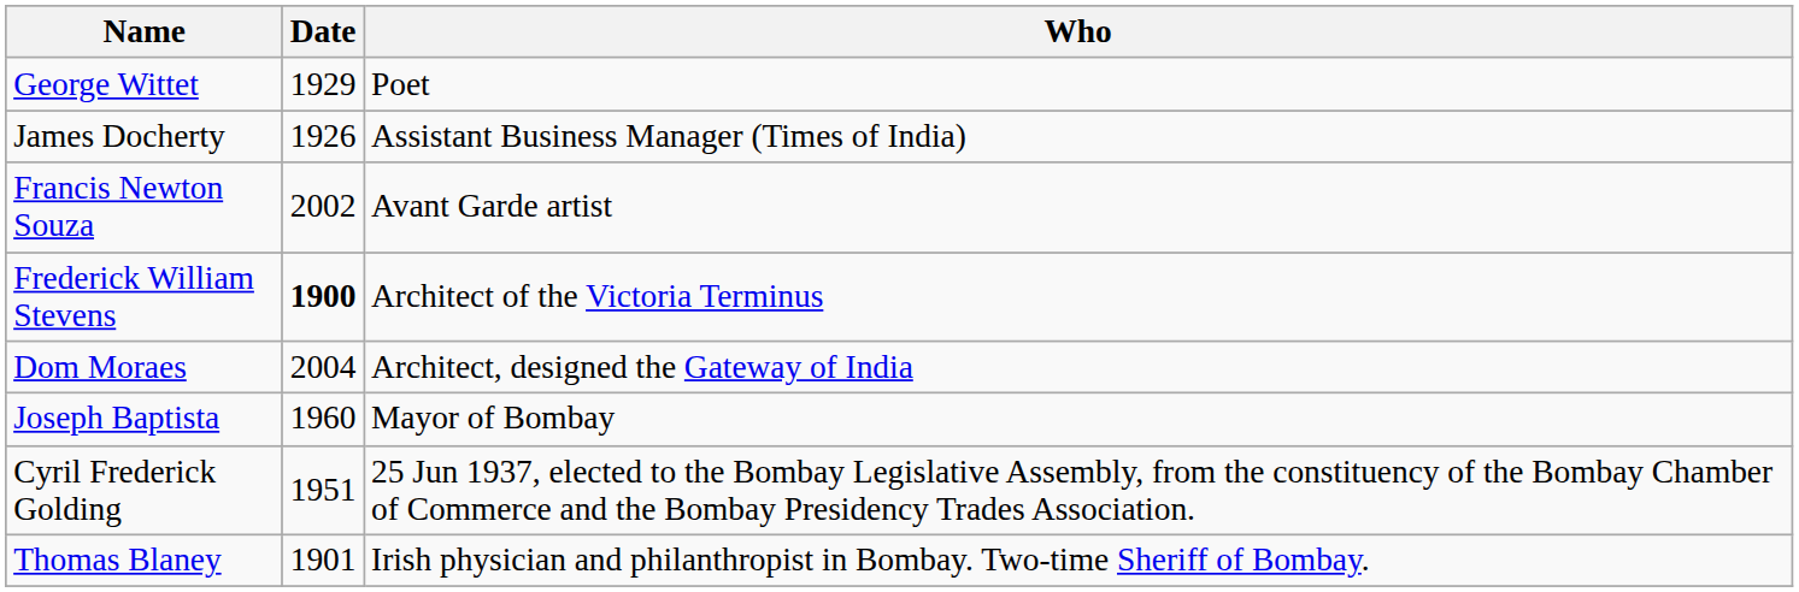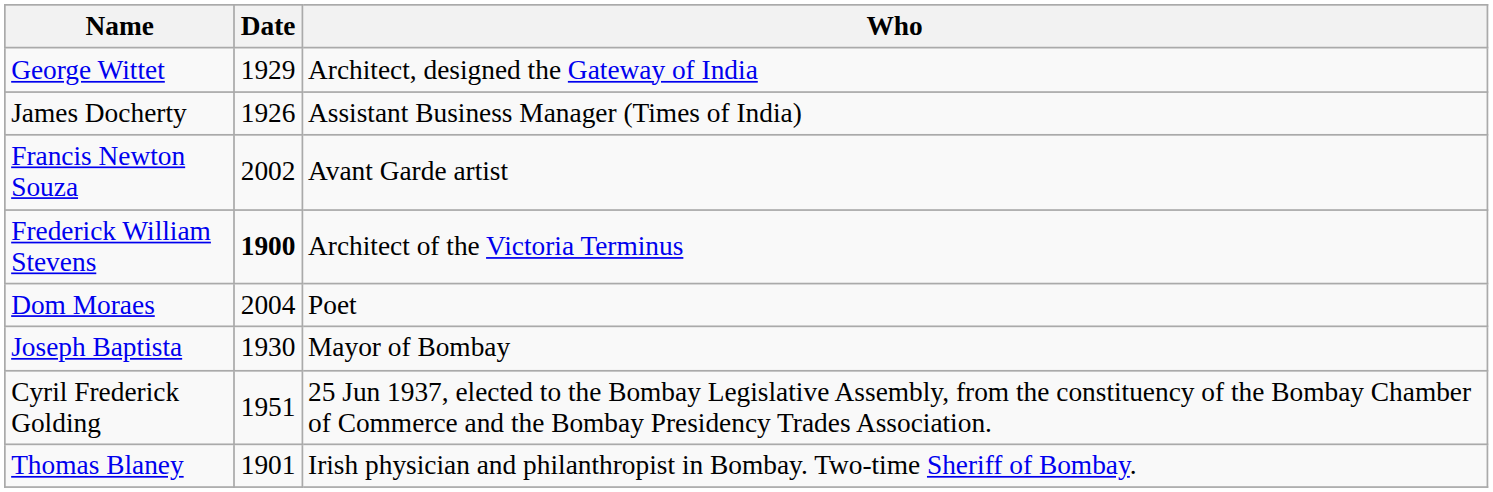George Wittet | Who: Poet -> Architect, designed the Gateway of India
Dom Moraes | Who: Architect, designed the Gateway of India -> Poet
Joseph Baptista | Date: 1960 -> 1930
